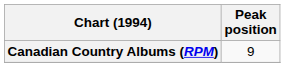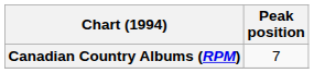Canadian Country Albums (RPM) | Peak position: 9 -> 7
